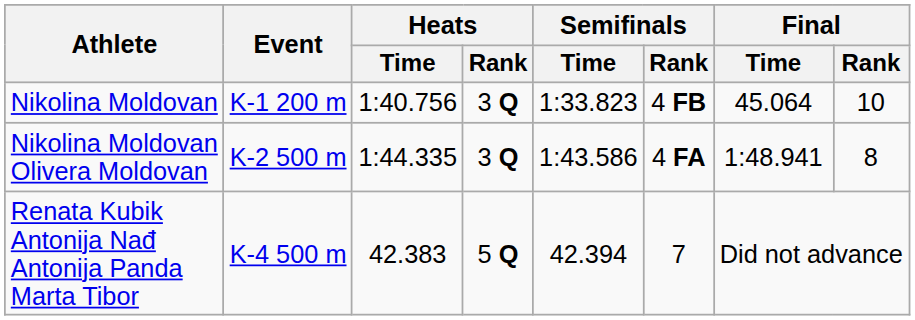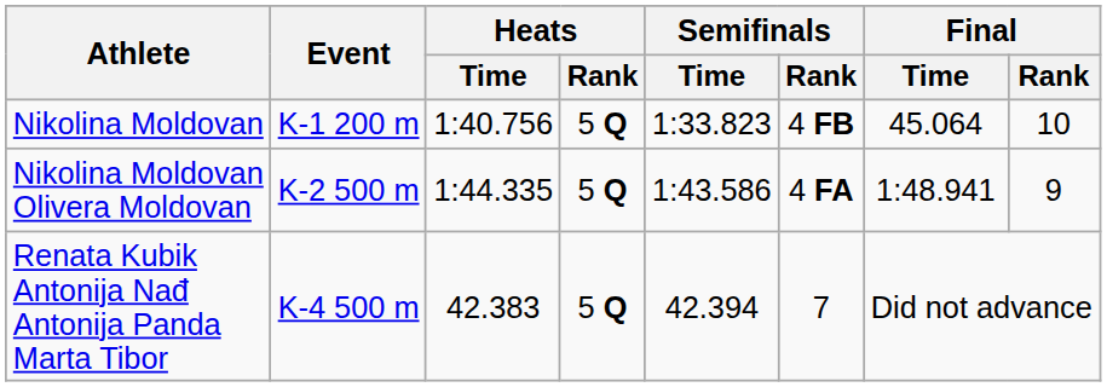Nikolina Moldovan | Heats / Rank: 3 Q -> 5 Q
Nikolina Moldovan Olivera Moldovan | Heats / Rank: 3 Q -> 5 Q
Nikolina Moldovan Olivera Moldovan | Final / Rank: 8 -> 9
